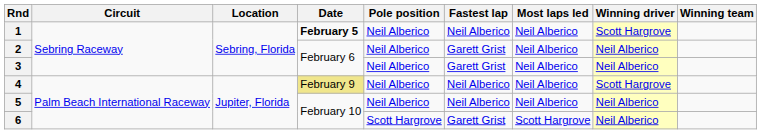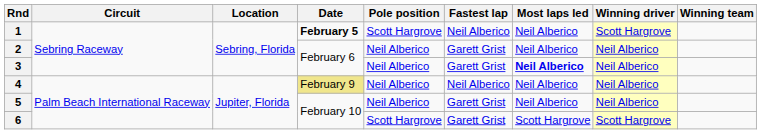1 | Pole position: Neil Alberico -> Scott Hargrove
3 | Most laps led: normal -> bold
4 | Winning driver: Scott Hargrove -> Neil Alberico
5 | Fastest lap: Neil Alberico -> Garett Grist
6 | Winning driver: Neil Alberico -> Scott Hargrove
